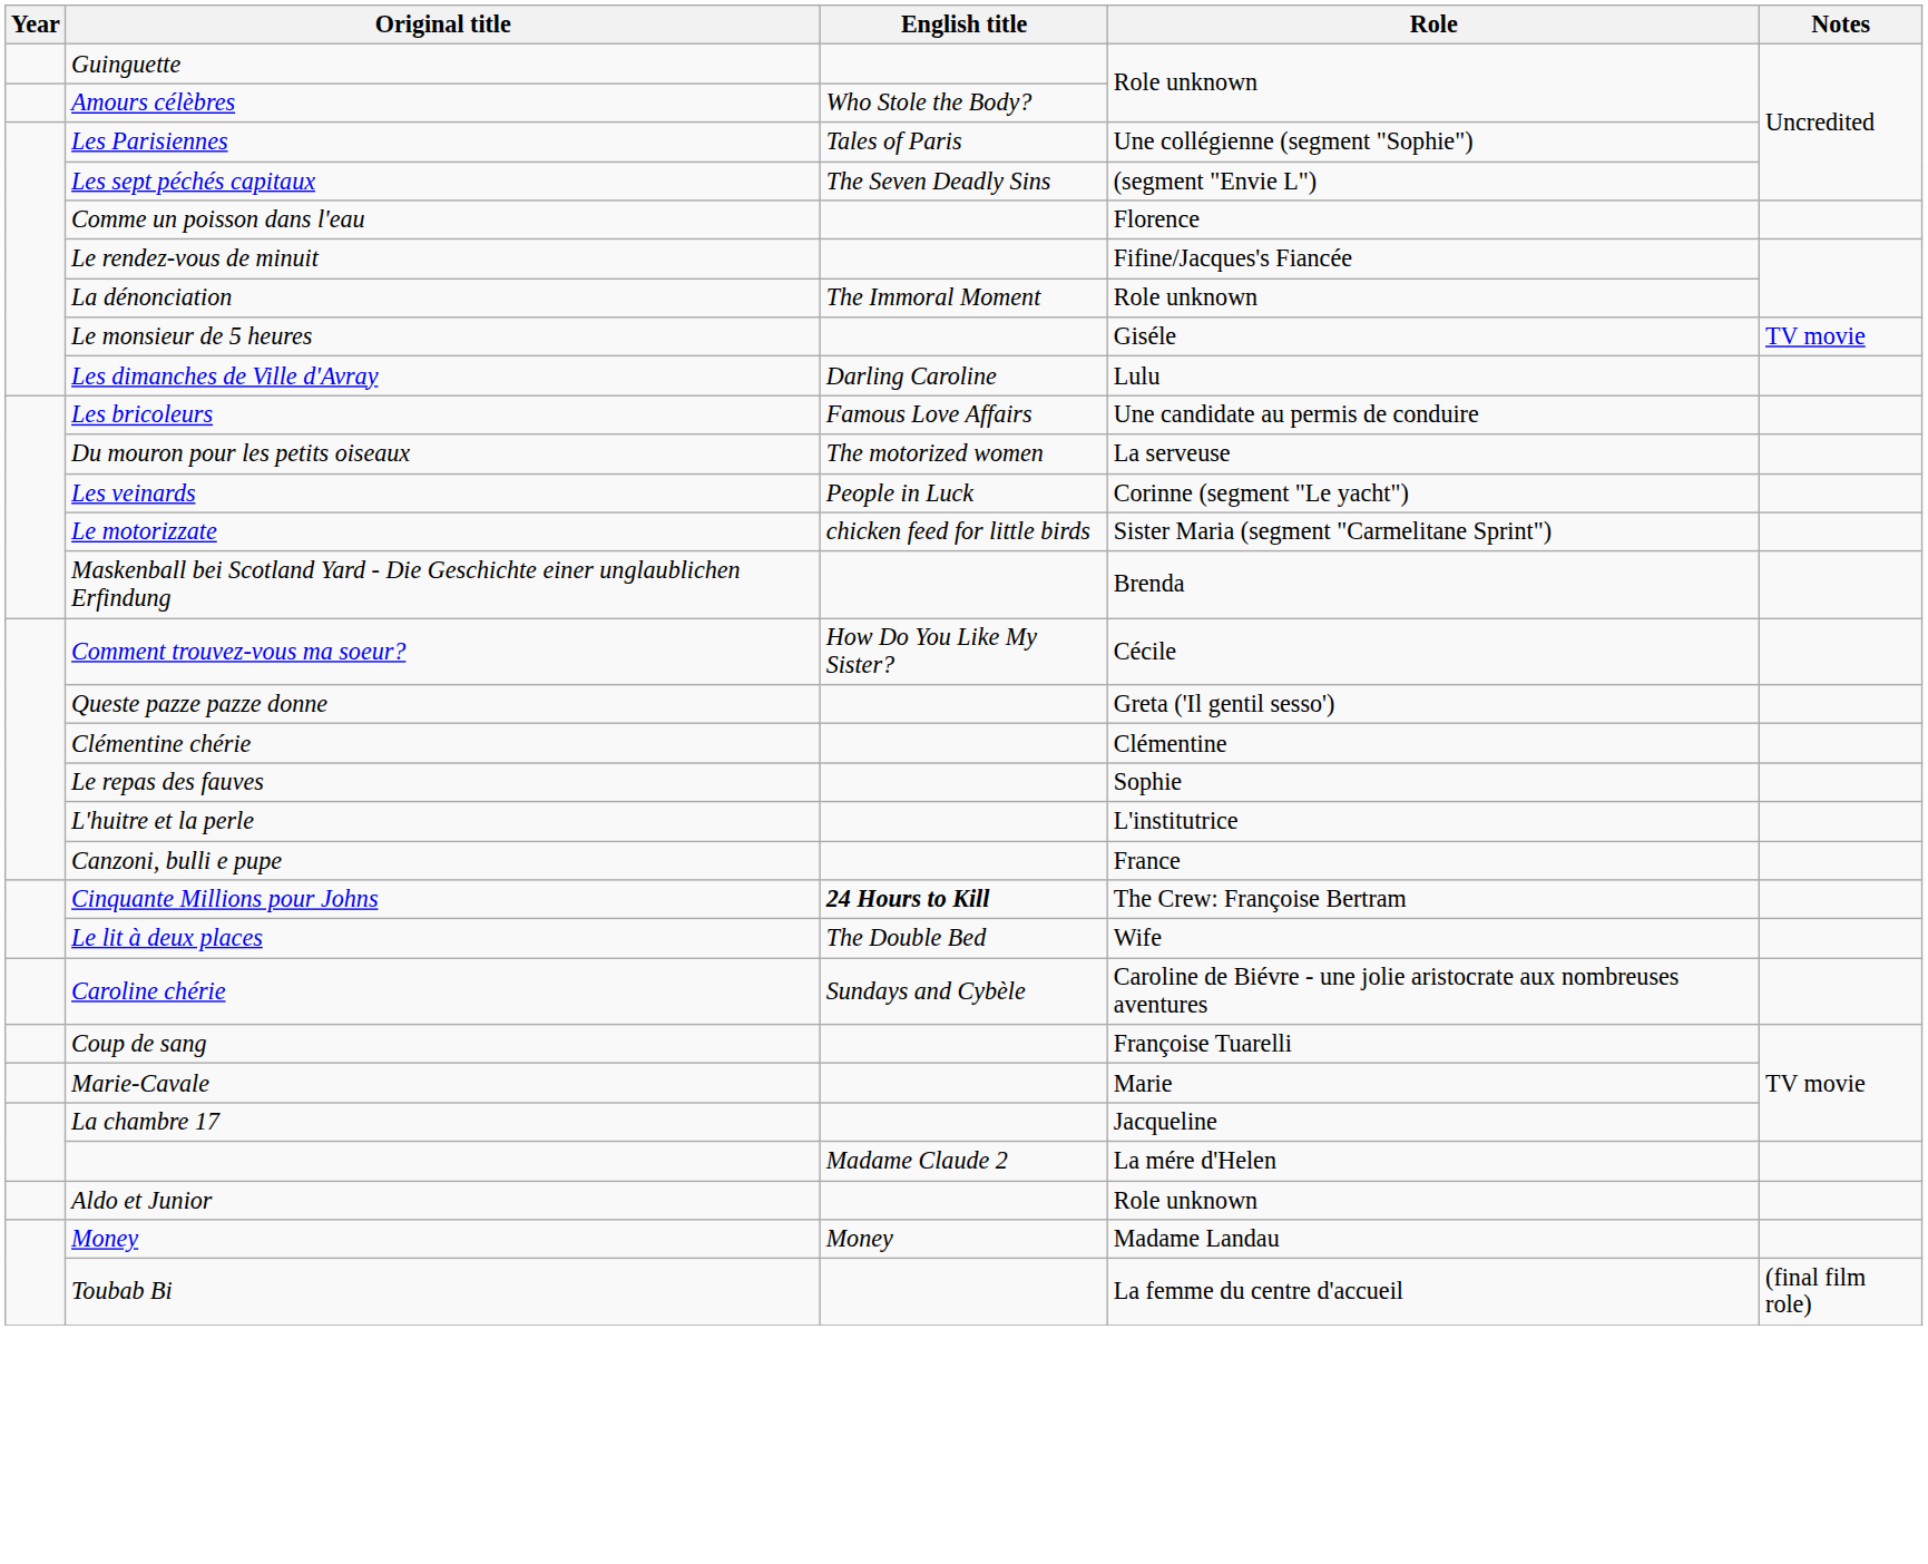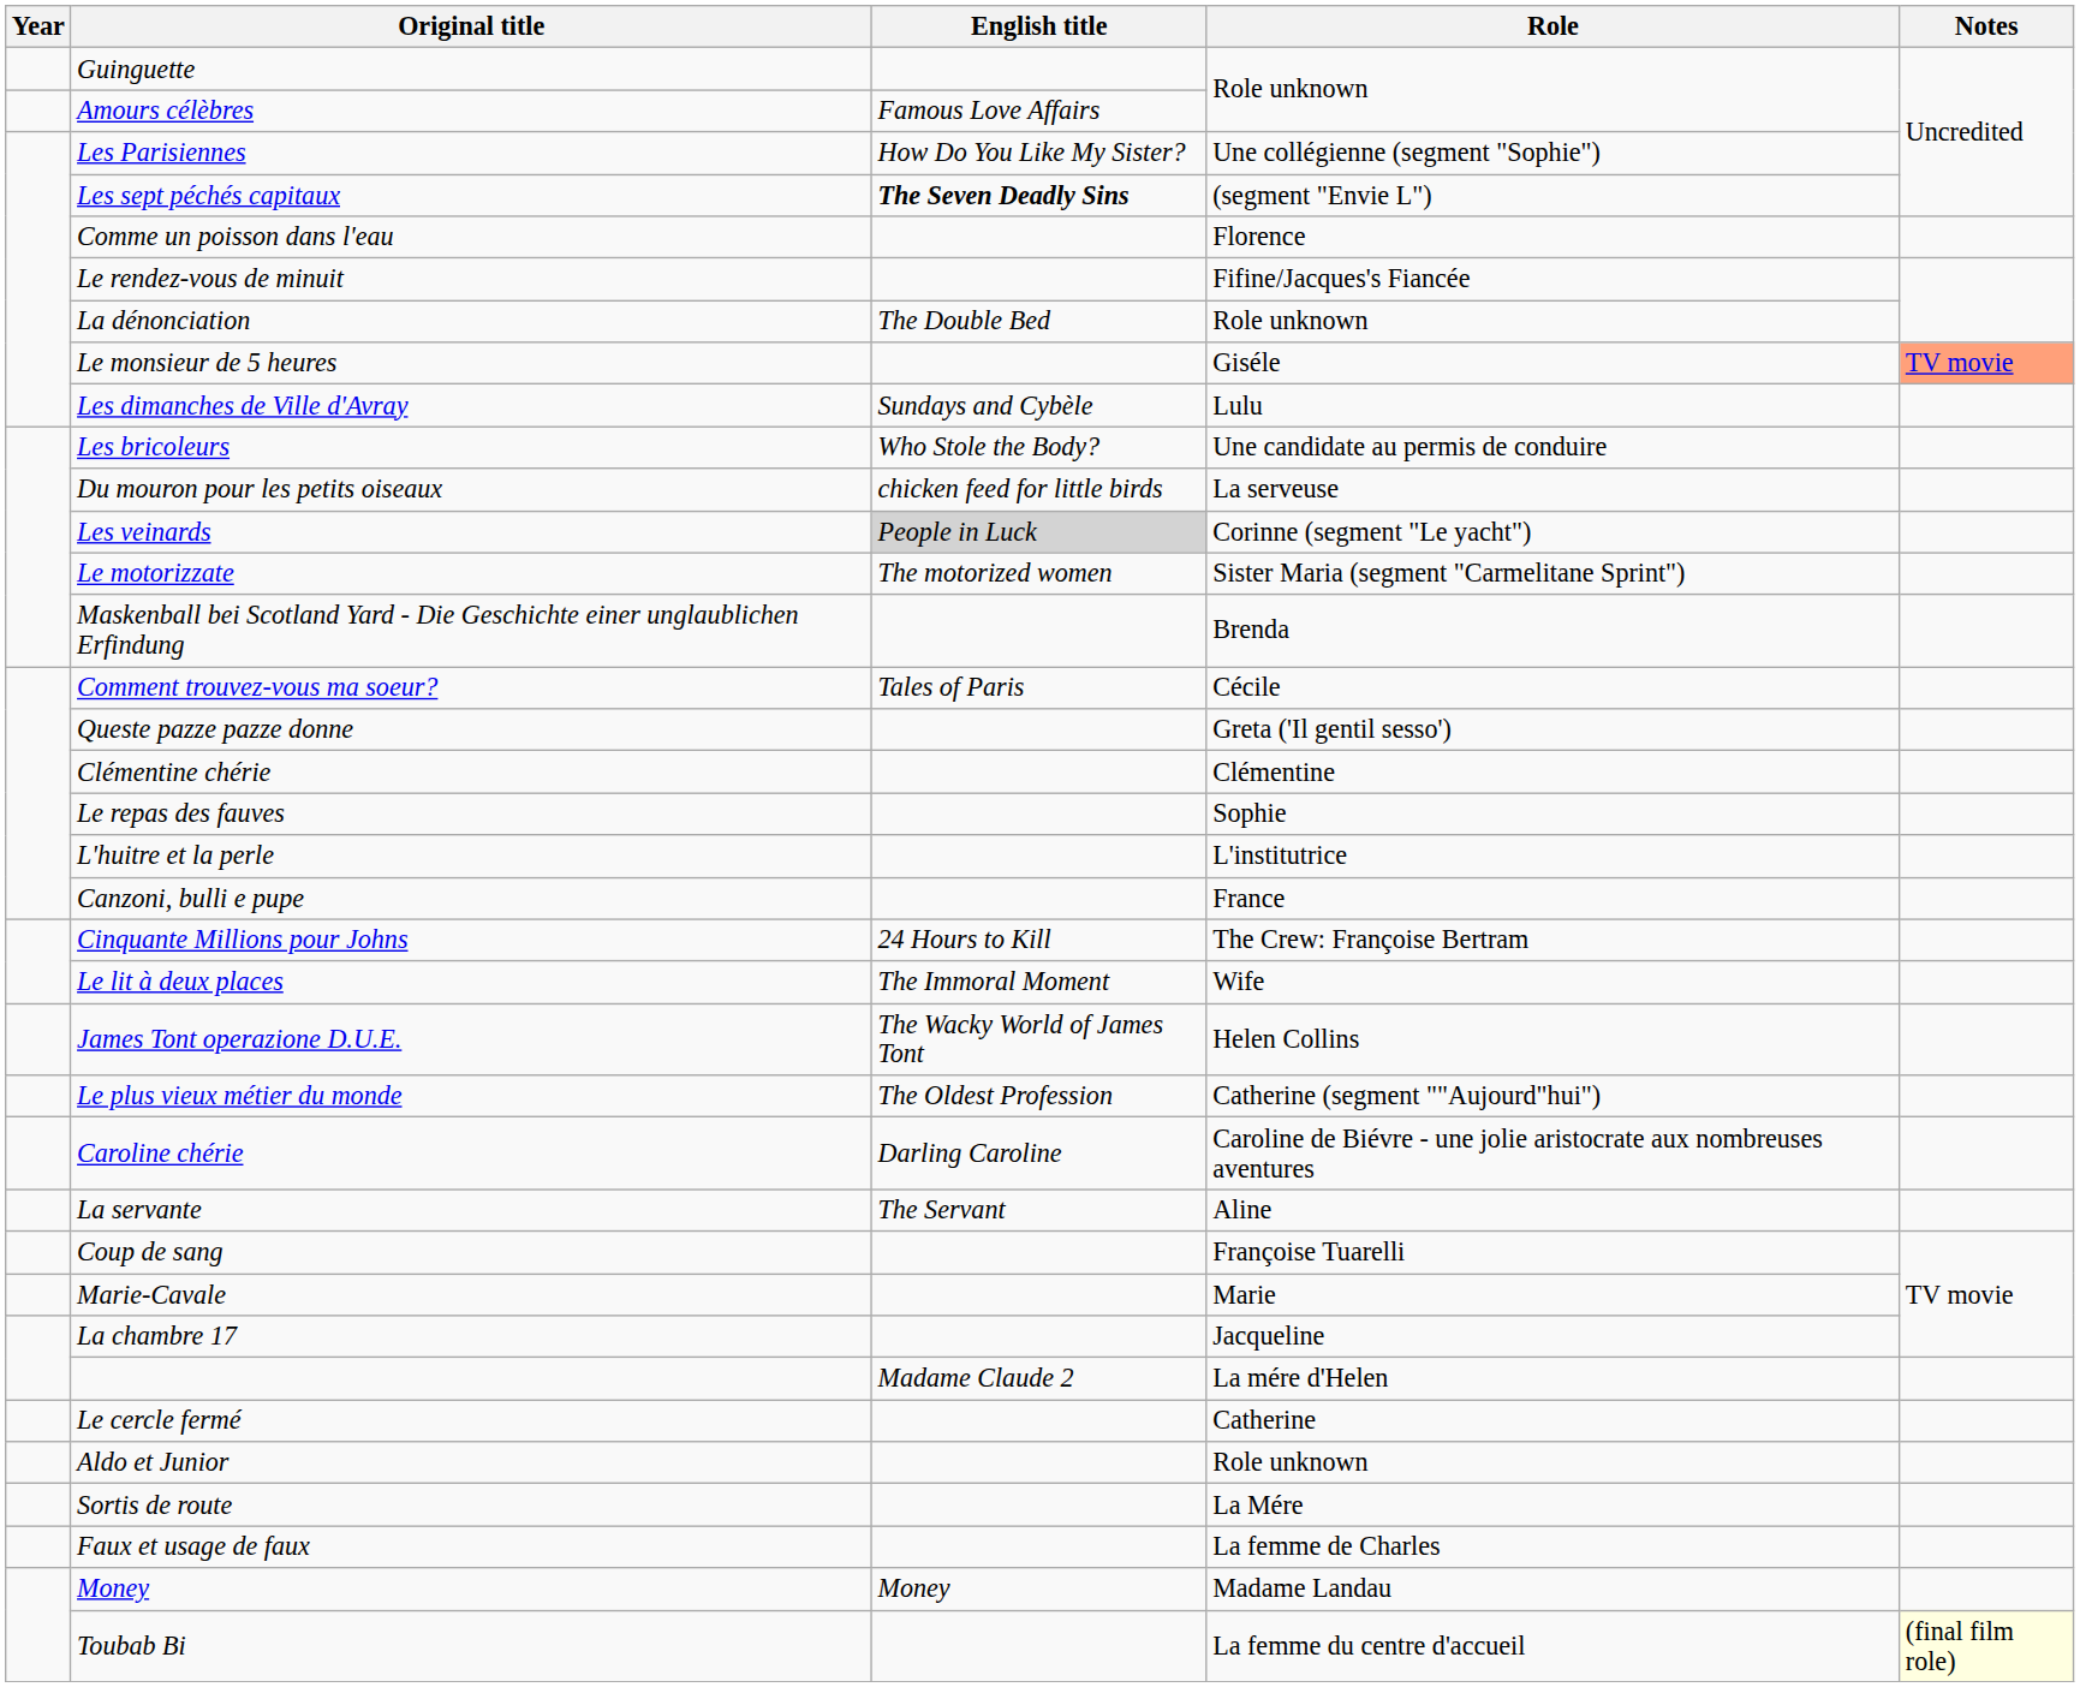Amours célèbres | English title: Who Stole the Body? -> Famous Love Affairs
Les Parisiennes | English title: Tales of Paris -> How Do You Like My Sister?
Les sept péchés capitaux | English title: normal -> bold
La dénonciation | English title: The Immoral Moment -> The Double Bed
Le monsieur de 5 heures | Notes: no background -> lightsalmon background
Les dimanches de Ville d'Avray | English title: Darling Caroline -> Sundays and Cybèle
Les bricoleurs | English title: Famous Love Affairs -> Who Stole the Body?
Du mouron pour les petits oiseaux | English title: The motorized women -> chicken feed for little birds
Les veinards | English title: no background -> lightgrey background
Le motorizzate | English title: chicken feed for little birds -> The motorized women
Comment trouvez-vous ma soeur? | English title: How Do You Like My Sister? -> Tales of Paris
Cinquante Millions pour Johns | English title: bold -> normal
Le lit à deux places | English title: The Double Bed -> The Immoral Moment
+ row: James Tont operazione D.U.E. | The Wacky World of James Tont | Helen Collins
+ row: Le plus vieux métier du monde | The Oldest Profession | Catherine (segment ""Aujourd"hui")
Caroline chérie | English title: Sundays and Cybèle -> Darling Caroline
+ row: La servante | The Servant | Aline
+ row: Le cercle fermé | Catherine
+ row: Sortis de route | La Mére
+ row: Faux et usage de faux | La femme de Charles
Toubab Bi | Notes: no background -> lightyellow background
